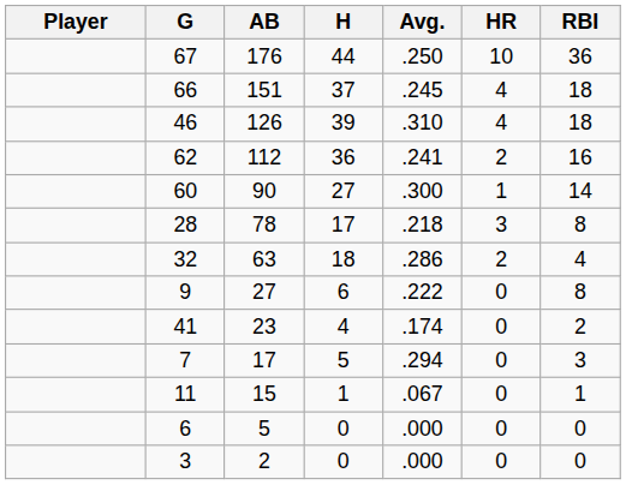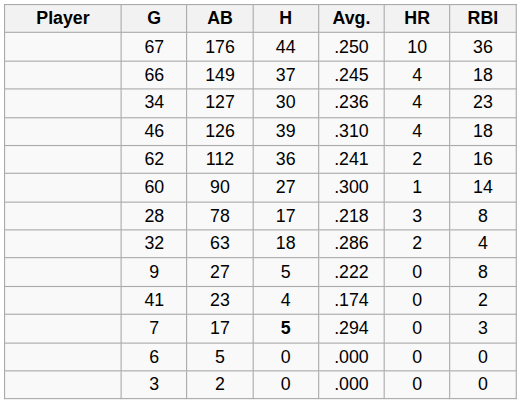66 | AB: 151 -> 149
+ row: 34 | 127 | 30 | .236 | 4 | 23
9 | H: 6 -> 5
7 | H: normal -> bold
- row: 11 | 15 | 1 | .067 | 0 | 1
